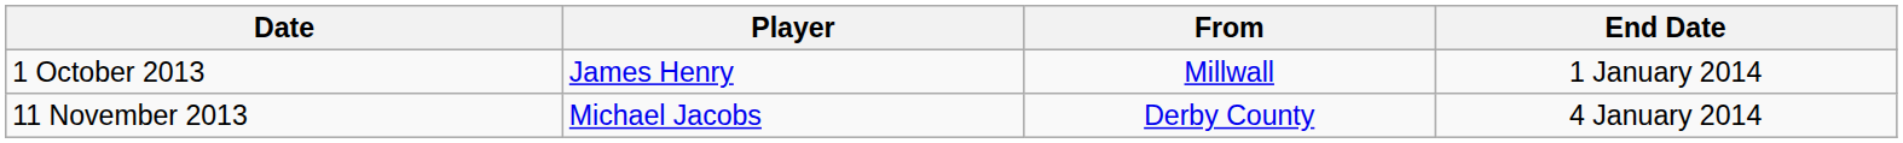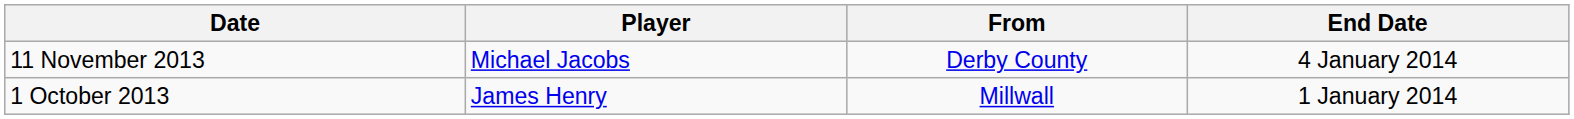rows swapped: 1 October 2013 <-> 11 November 2013
